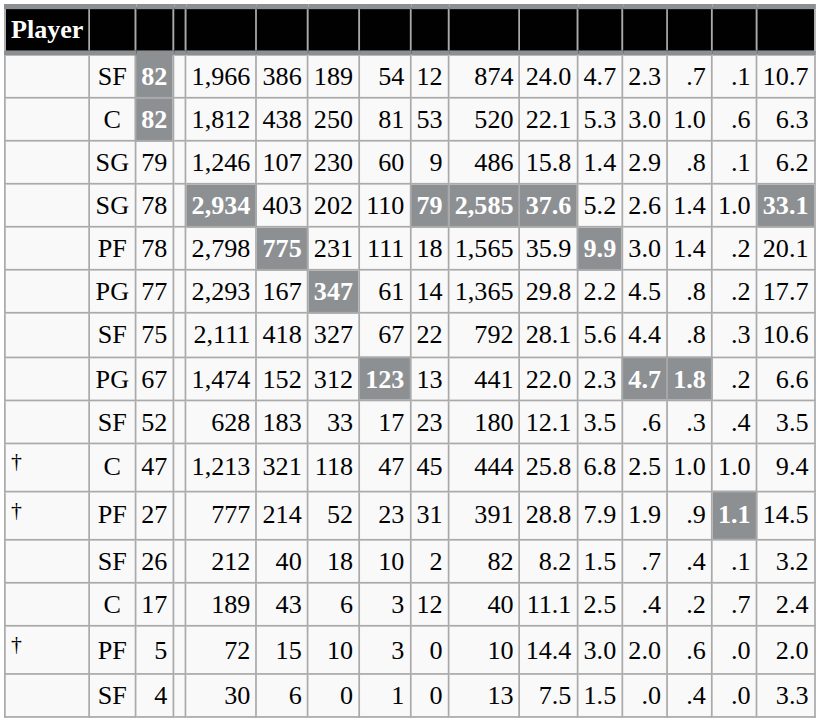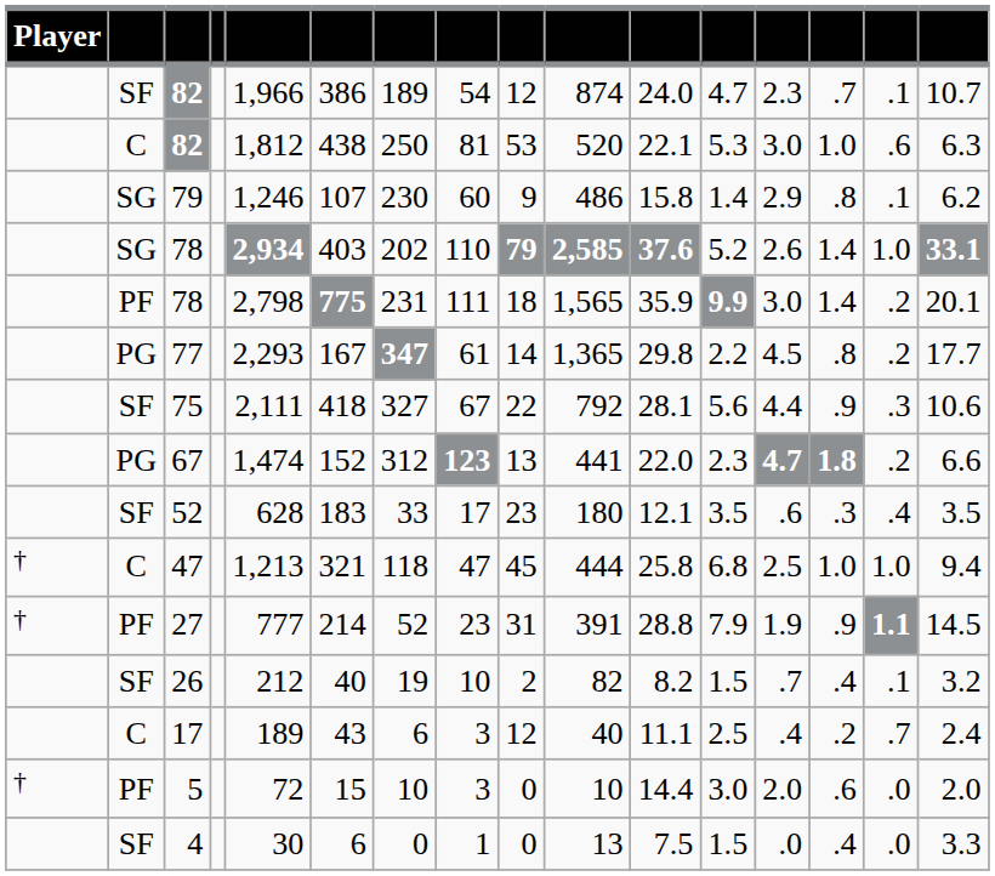75 | column 14: .8 -> .9
26 | column 7: 18 -> 19
